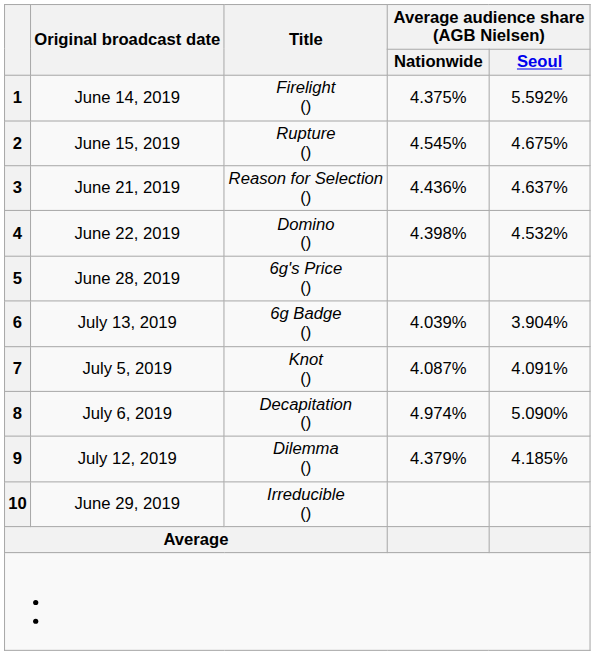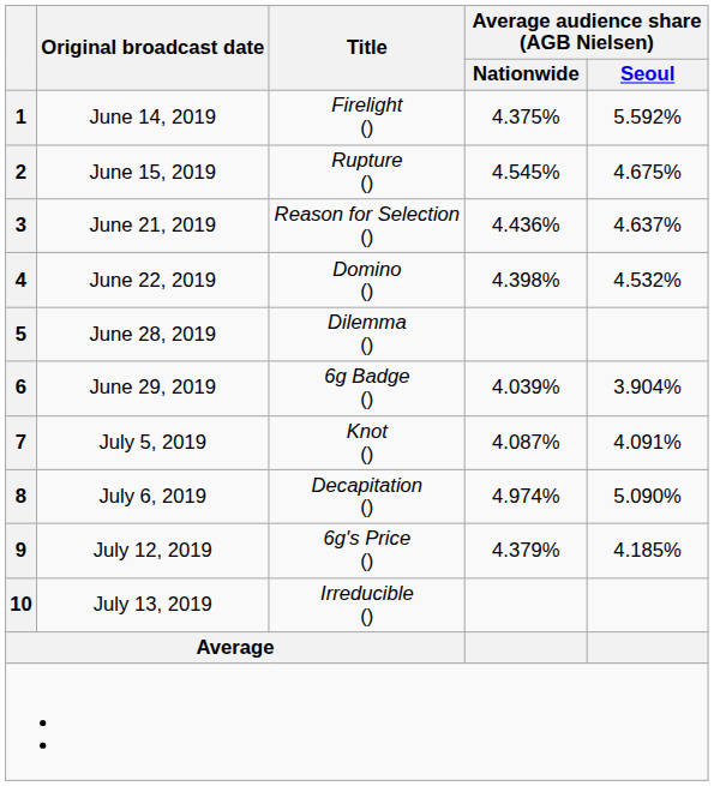5 | Title: 6g's Price () -> Dilemma ()
6 | Original broadcast date: July 13, 2019 -> June 29, 2019
9 | Title: Dilemma () -> 6g's Price ()
10 | Original broadcast date: June 29, 2019 -> July 13, 2019
